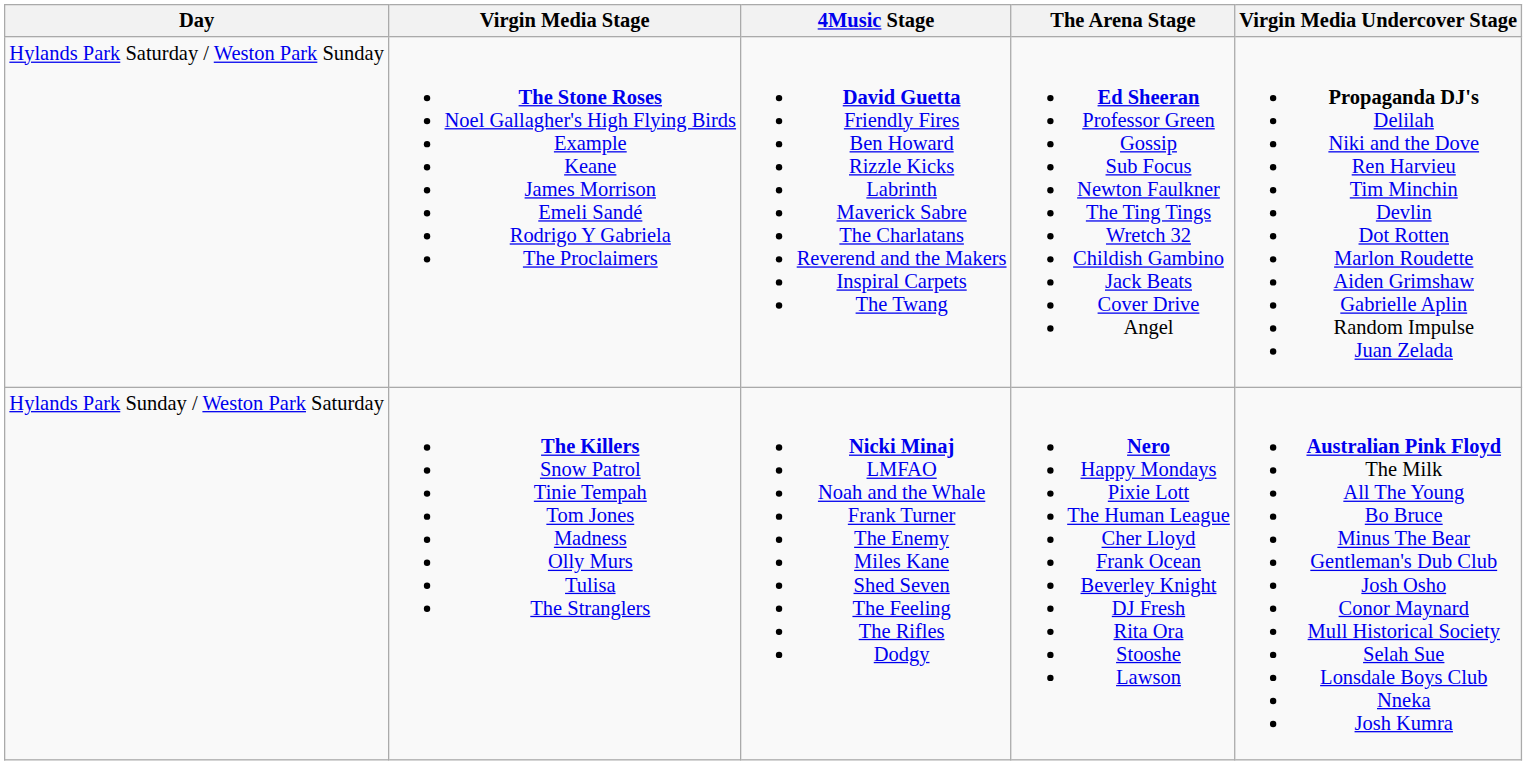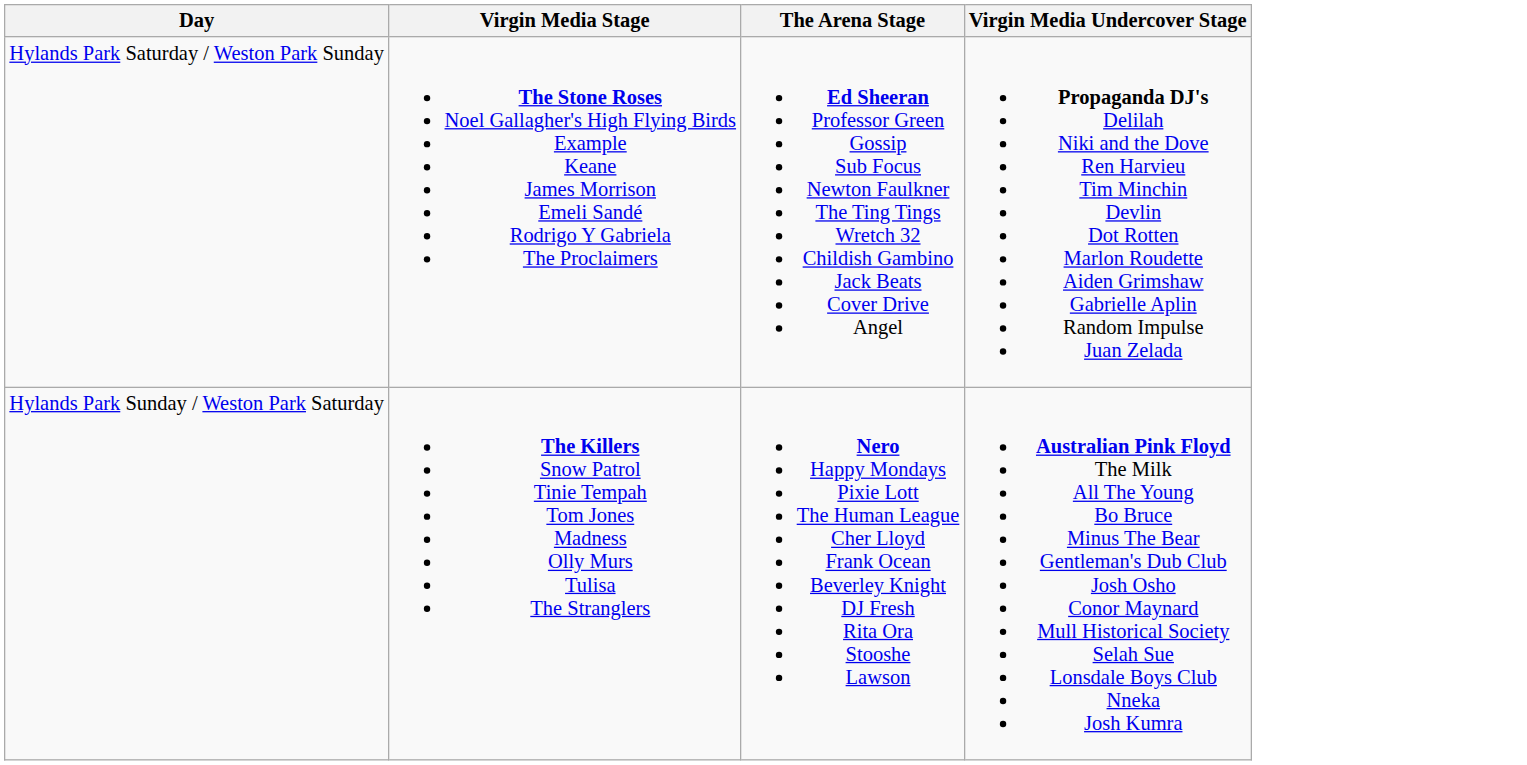- column: 4Music Stage | David Guetta Friendly Fires Ben Howard Rizzle Kicks Labrinth Maverick Sabre The Charlatans Reverend and the Makers Inspiral Carpets The Twang | Nicki Minaj LMFAO Noah and the Whale Frank Turner The Enemy Miles Kane Shed Seven The Feeling The Rifles Dodgy
